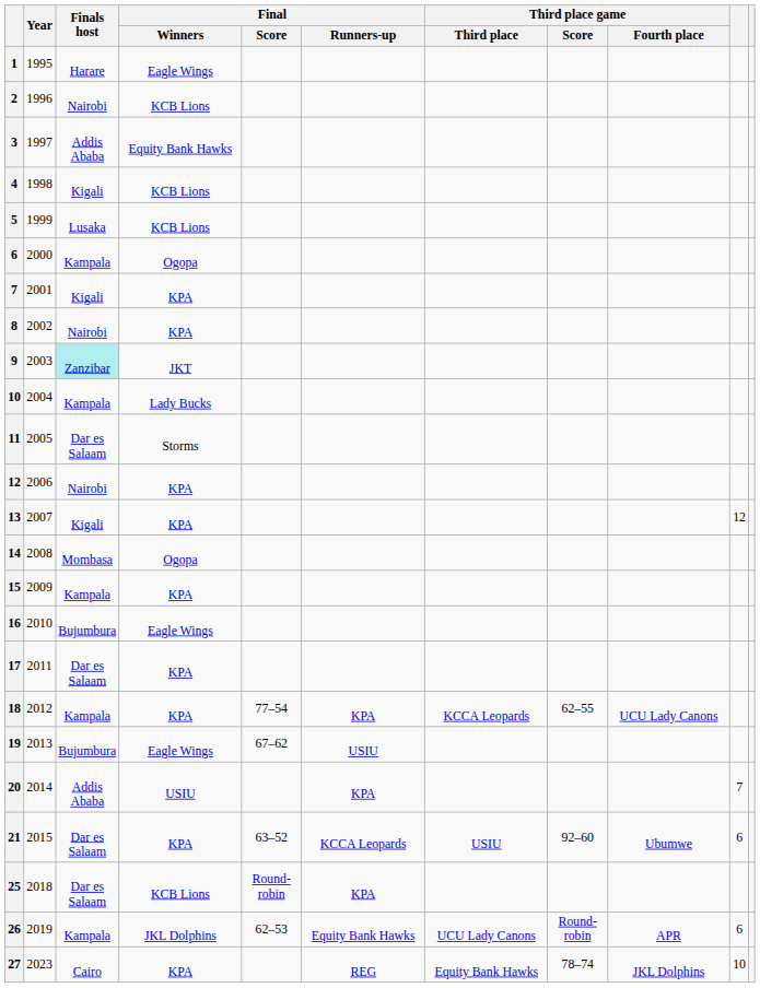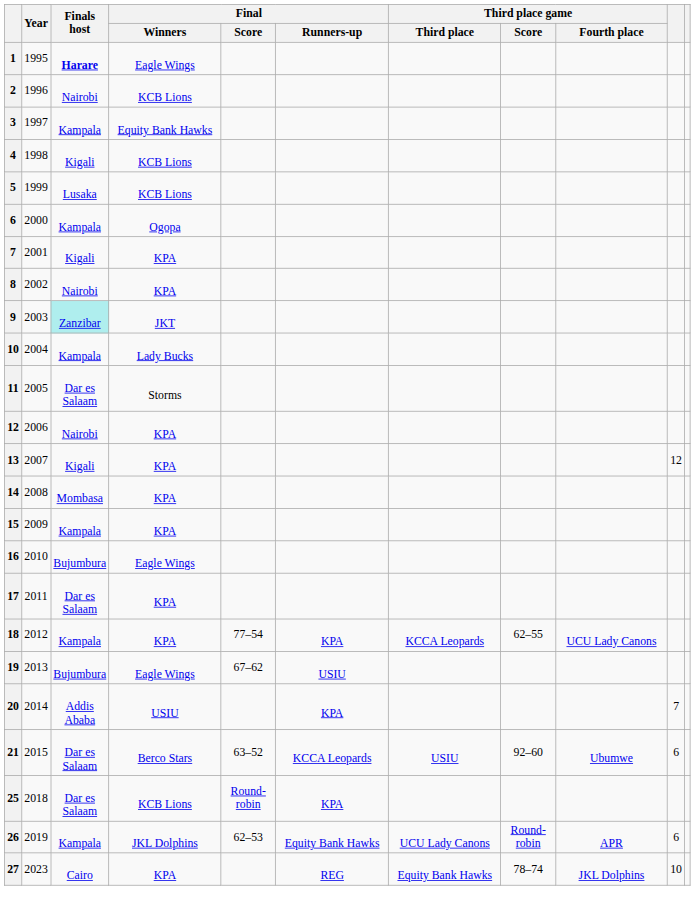1 | Finals host: normal -> bold
3 | Finals host: Addis Ababa -> Kampala
14 | Final / Winners: Ogopa -> KPA
21 | Final / Winners: KPA -> Berco Stars
